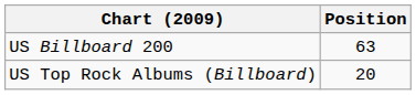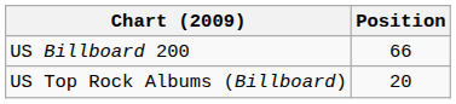US Billboard 200 | Position: 63 -> 66
